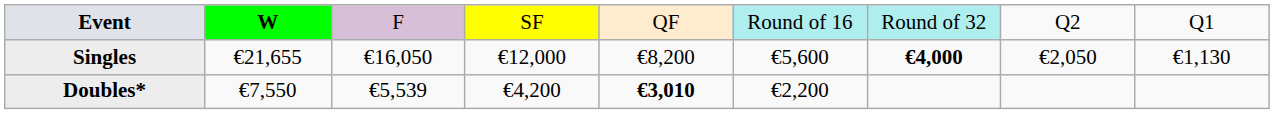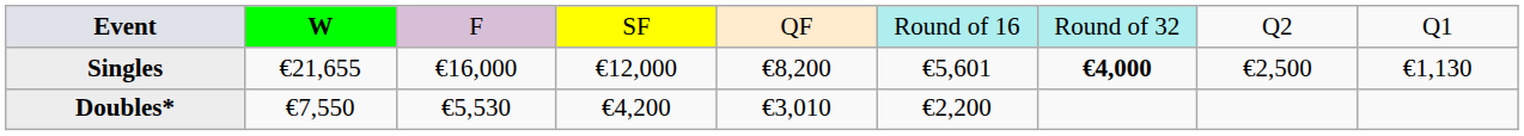Singles | column 3: €16,050 -> €16,000
Singles | column 6: €5,600 -> €5,601
Singles | column 8: €2,050 -> €2,500
Doubles* | column 3: €5,539 -> €5,530
Doubles* | column 5: bold -> normal
